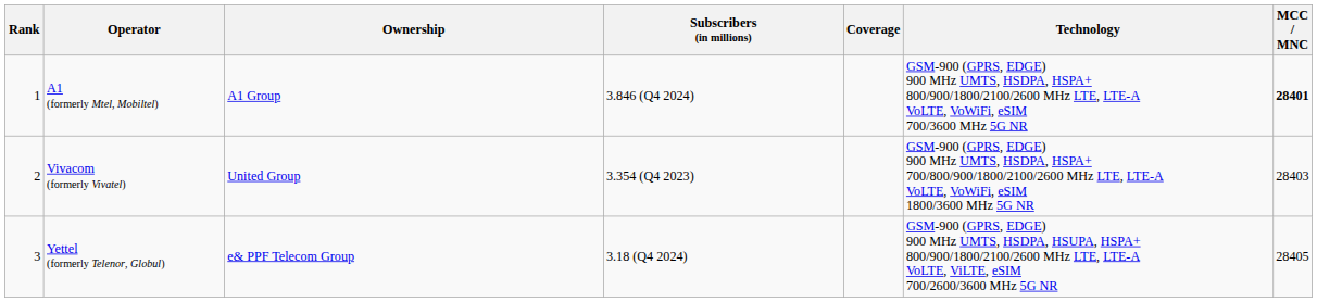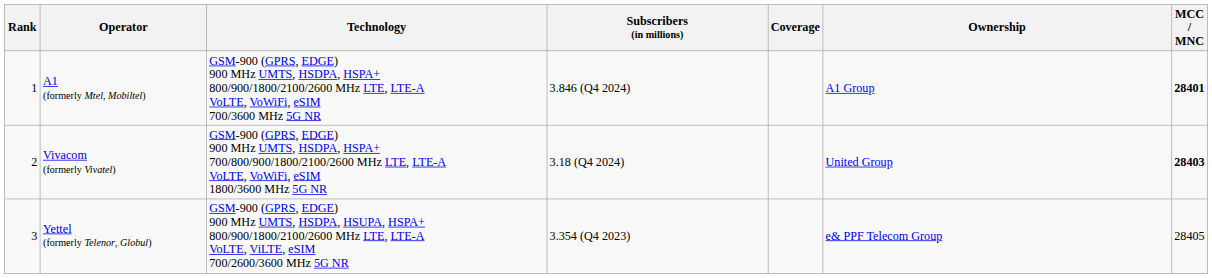columns swapped: Technology <-> Ownership
Vivacom (formerly Vivatel) | Subscribers (in millions): 3.354 (Q4 2023) -> 3.18 (Q4 2024)
Vivacom (formerly Vivatel) | MCC / MNC: normal -> bold
Yettel (formerly Telenor, Globul) | Subscribers (in millions): 3.18 (Q4 2024) -> 3.354 (Q4 2023)
